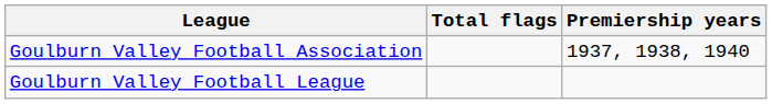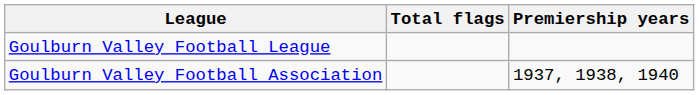rows swapped: Goulburn Valley Football Association <-> Goulburn Valley Football League
